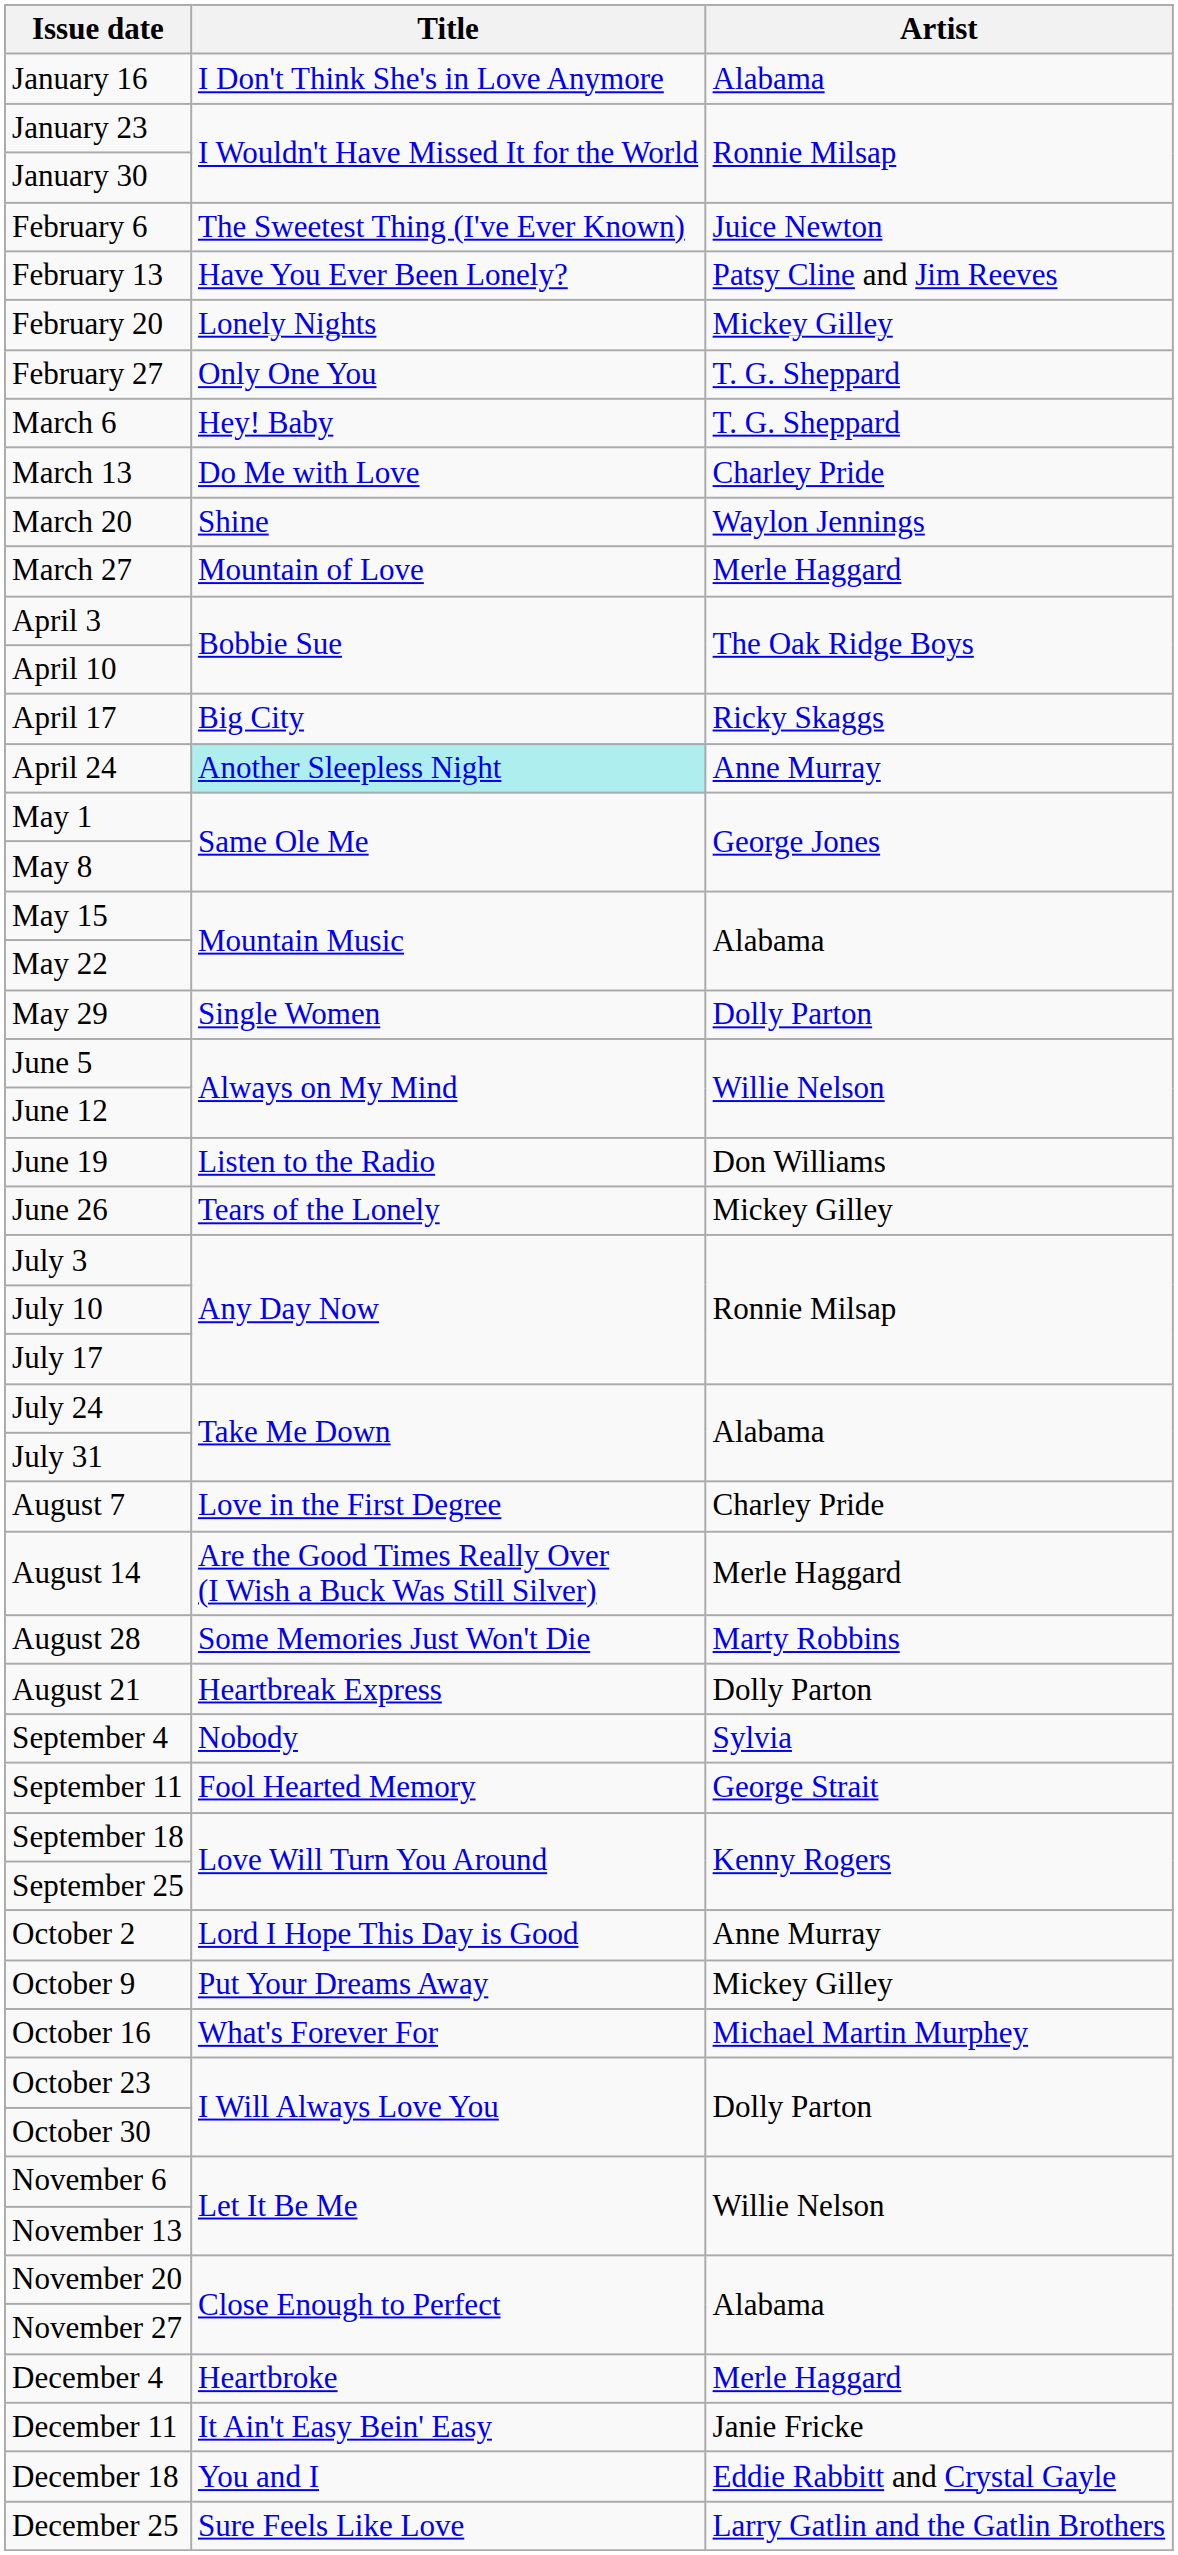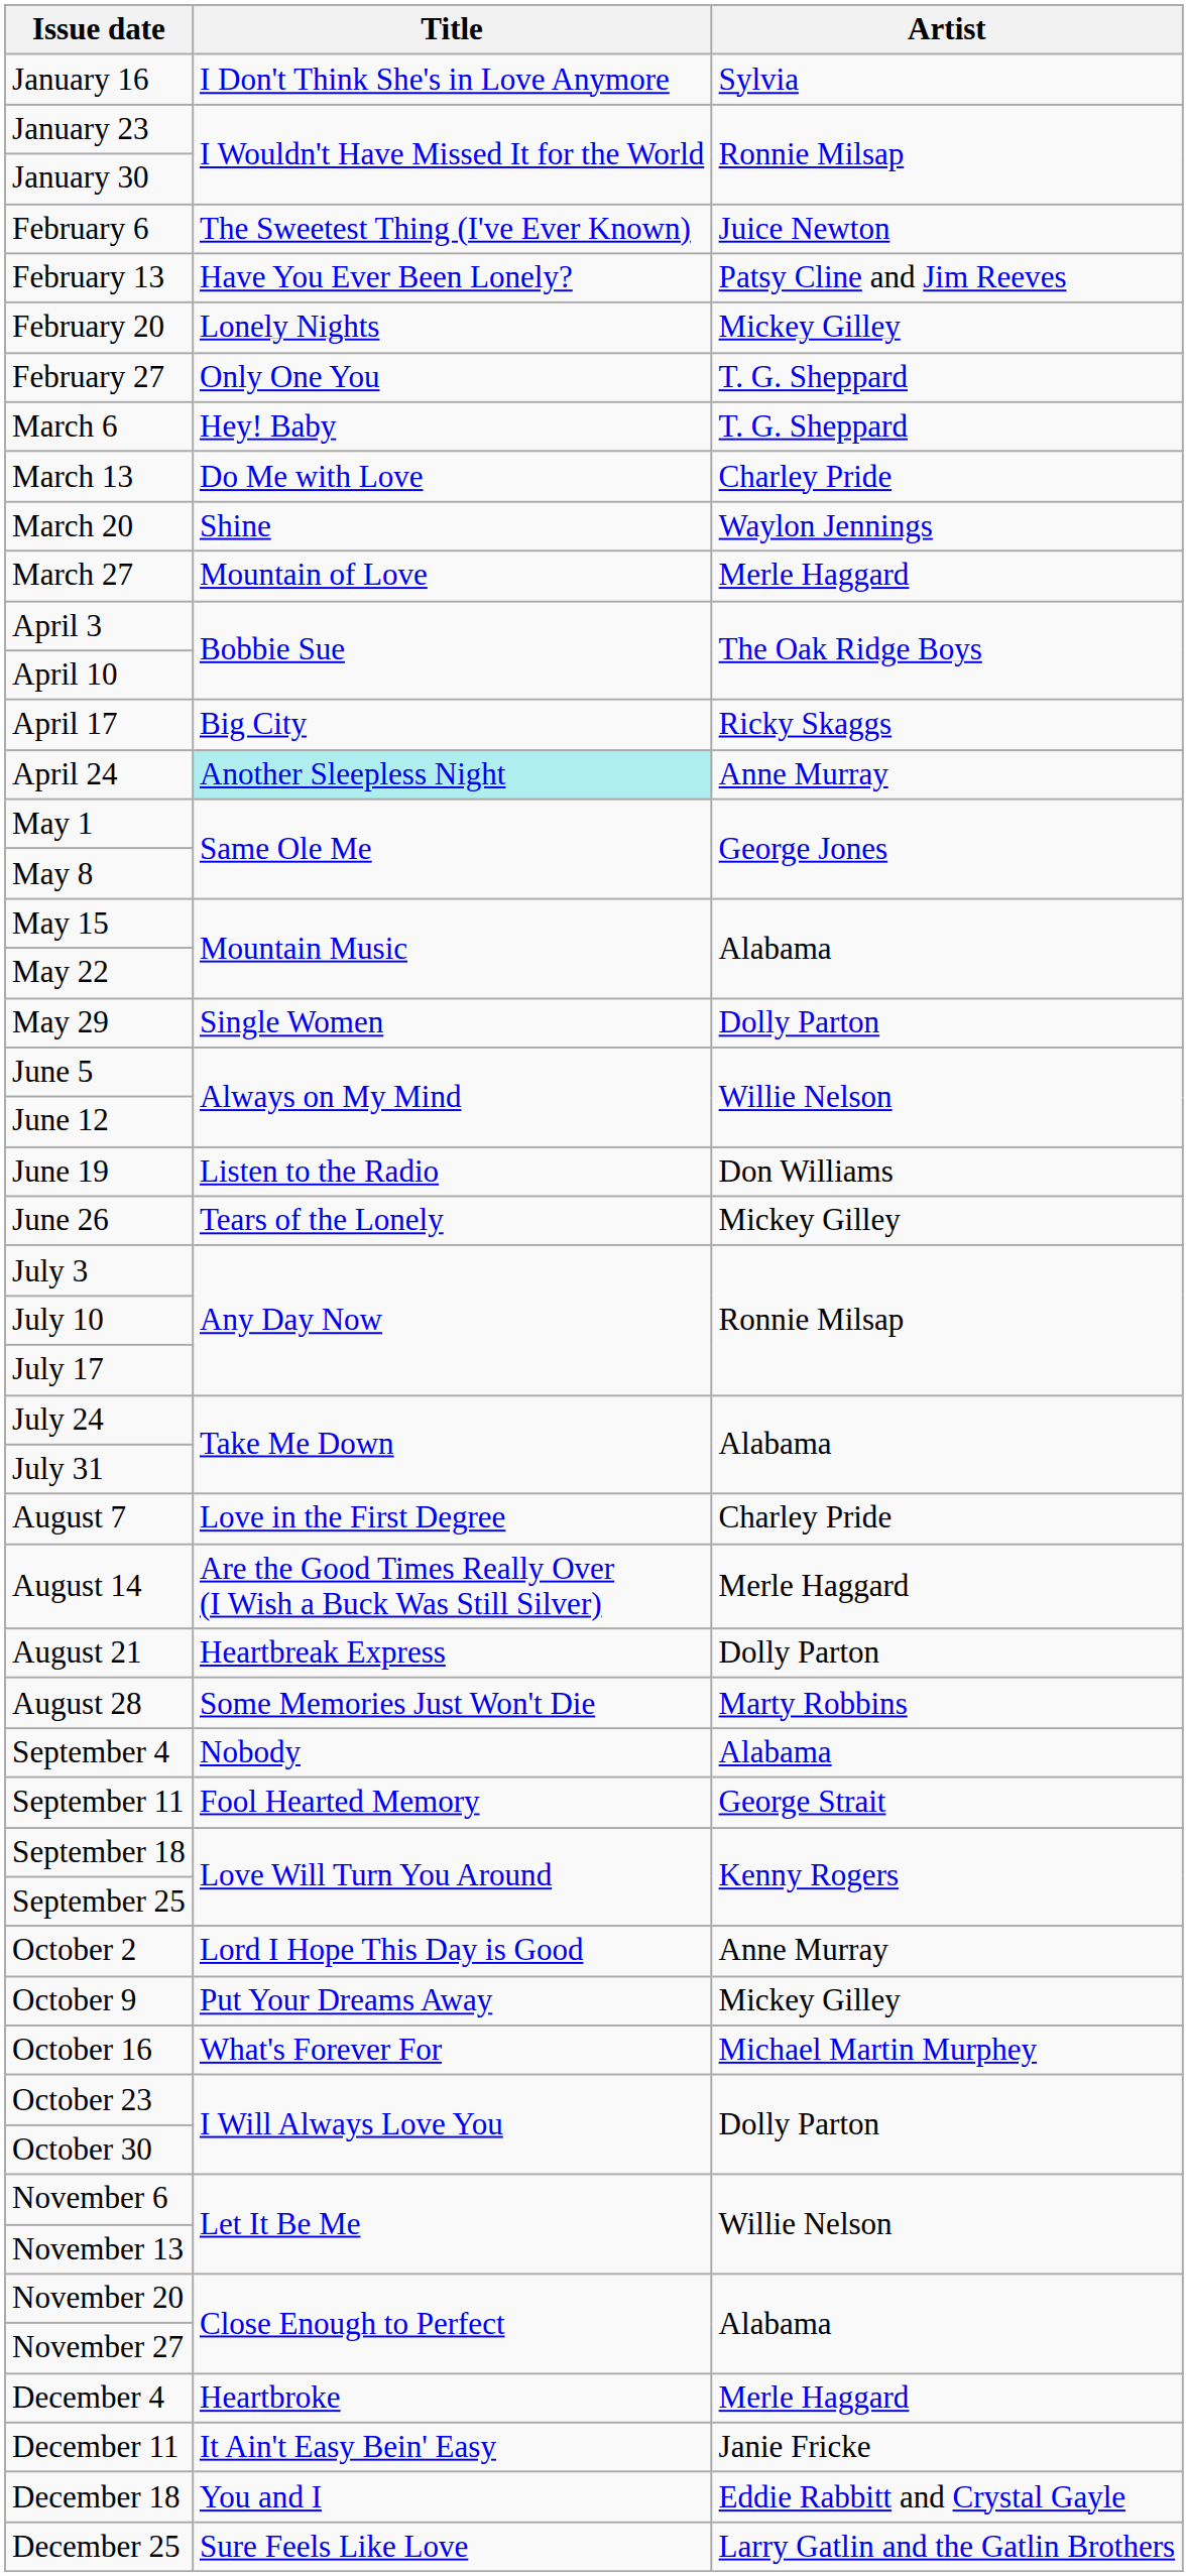January 16 | Artist: Alabama -> Sylvia
rows swapped: August 21 <-> August 28
September 4 | Artist: Sylvia -> Alabama
